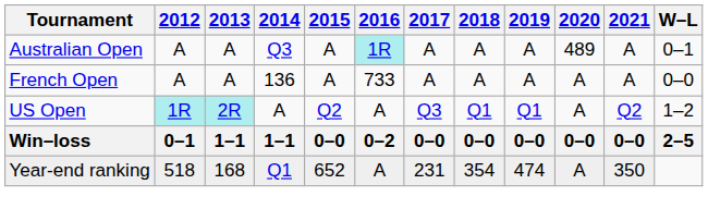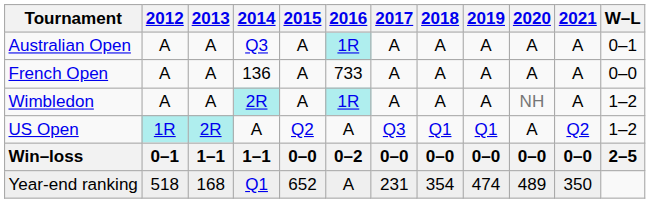Australian Open | 2020: 489 -> A
+ row: Wimbledon | A | A | 2R | A | 1R | A | A | A | NH | A | 1–2
Year-end ranking | 2020: A -> 489
